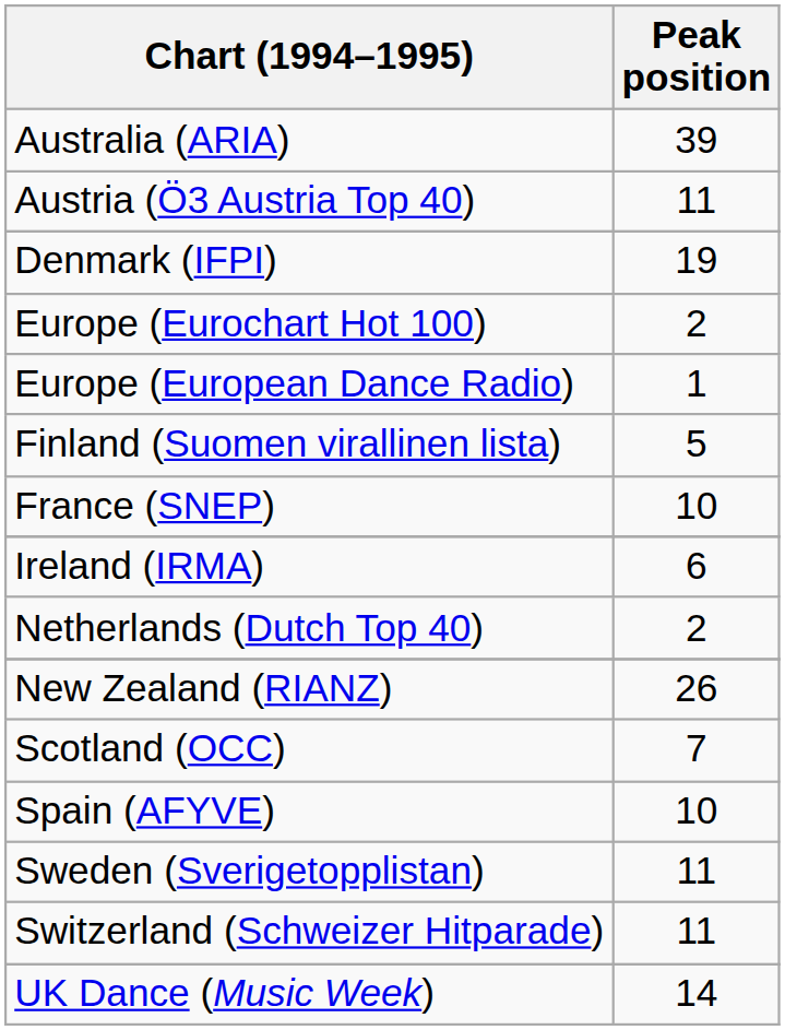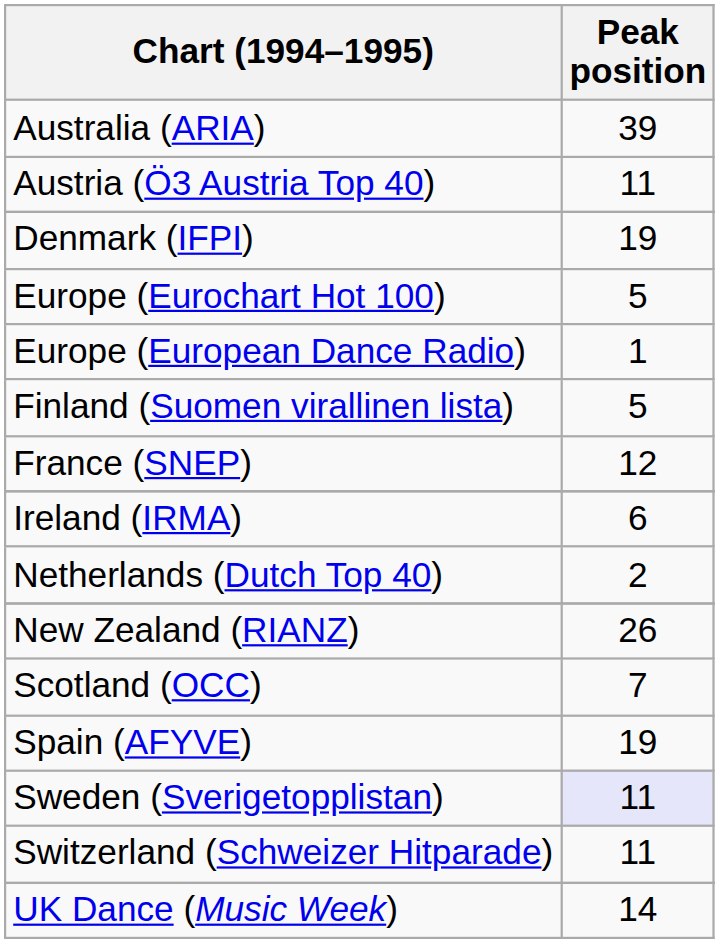Europe (Eurochart Hot 100) | Peak position: 2 -> 5
France (SNEP) | Peak position: 10 -> 12
Spain (AFYVE) | Peak position: 10 -> 19
Sweden (Sverigetopplistan) | Peak position: no background -> lavender background
